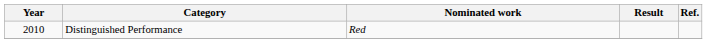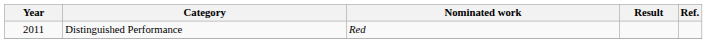Distinguished Performance | Year: 2010 -> 2011
